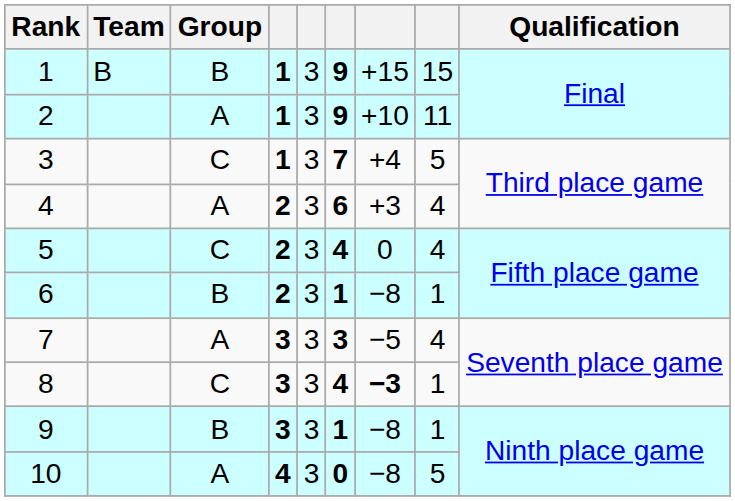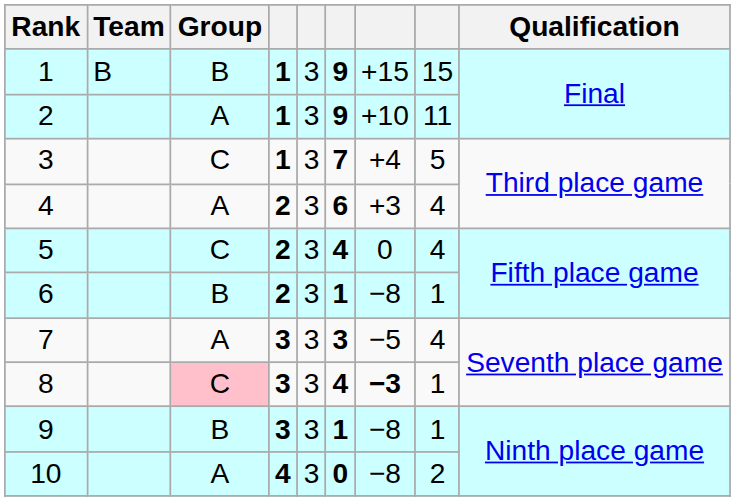8 | Group: no background -> pink background
10 | column 8: 5 -> 2
